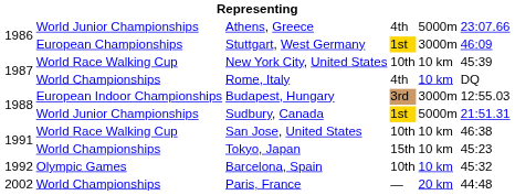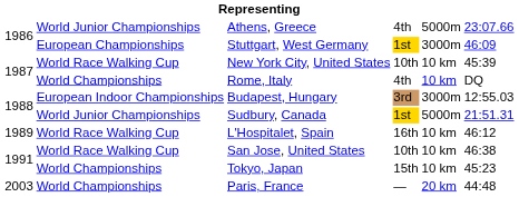+ row: 1989 | World Race Walking Cup | L'Hospitalet, Spain | 16th | 10 km | 46:12
- row: 1992 | Olympic Games | Barcelona, Spain | 10th | 10 km | 45:32
Paris, France | column 1: 2002 -> 2003
